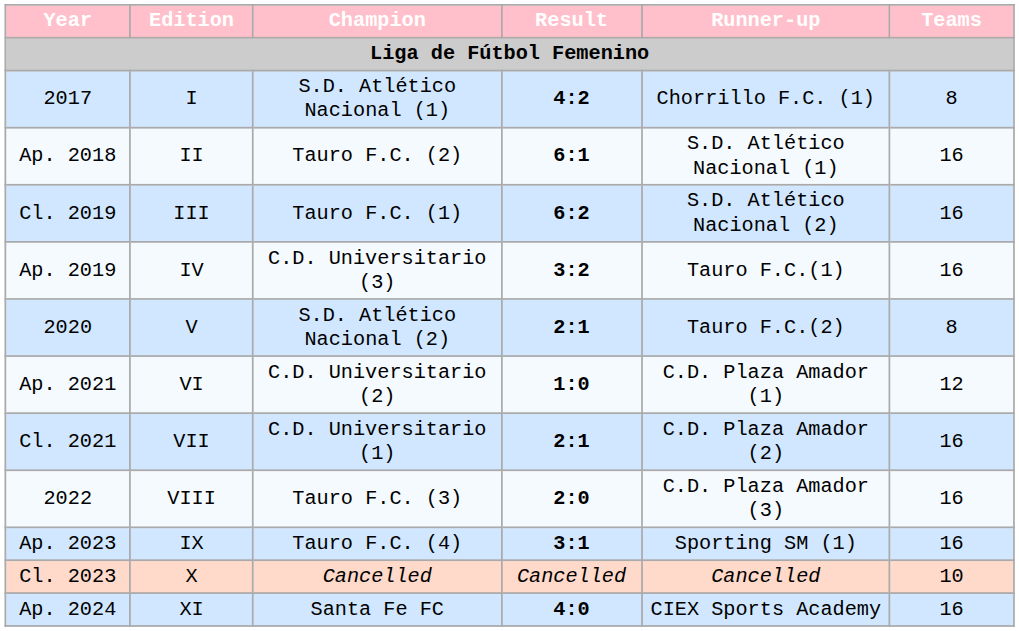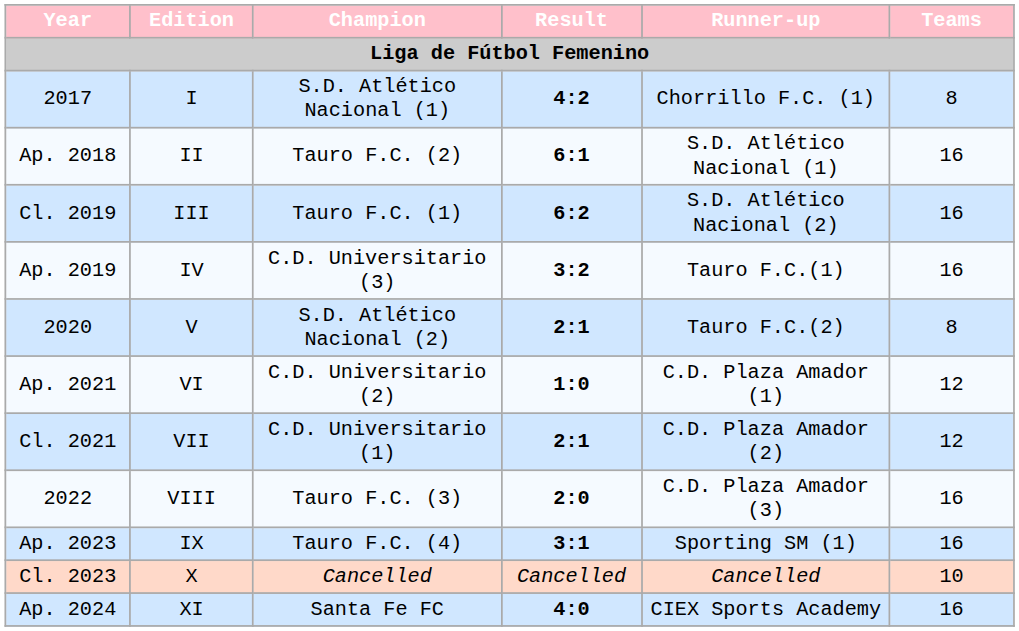Cl. 2021 | Teams: 16 -> 12
